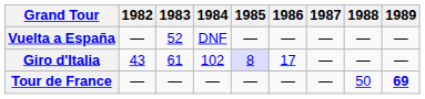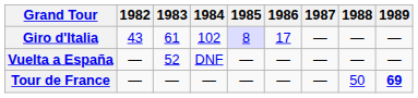rows swapped: Vuelta a España <-> Giro d'Italia
